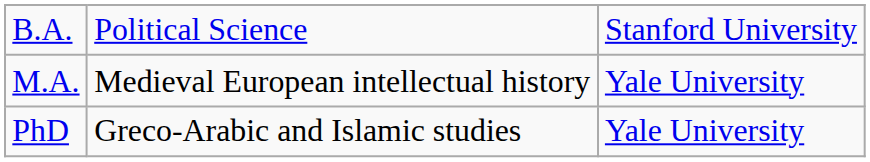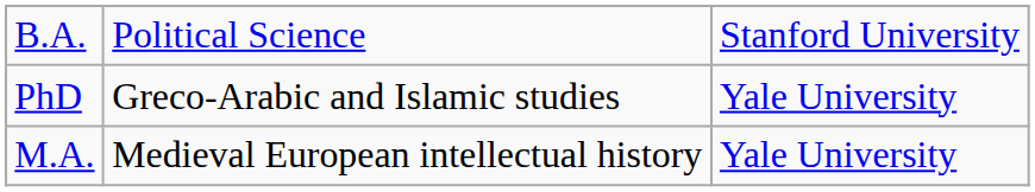rows swapped: M.A. <-> PhD
